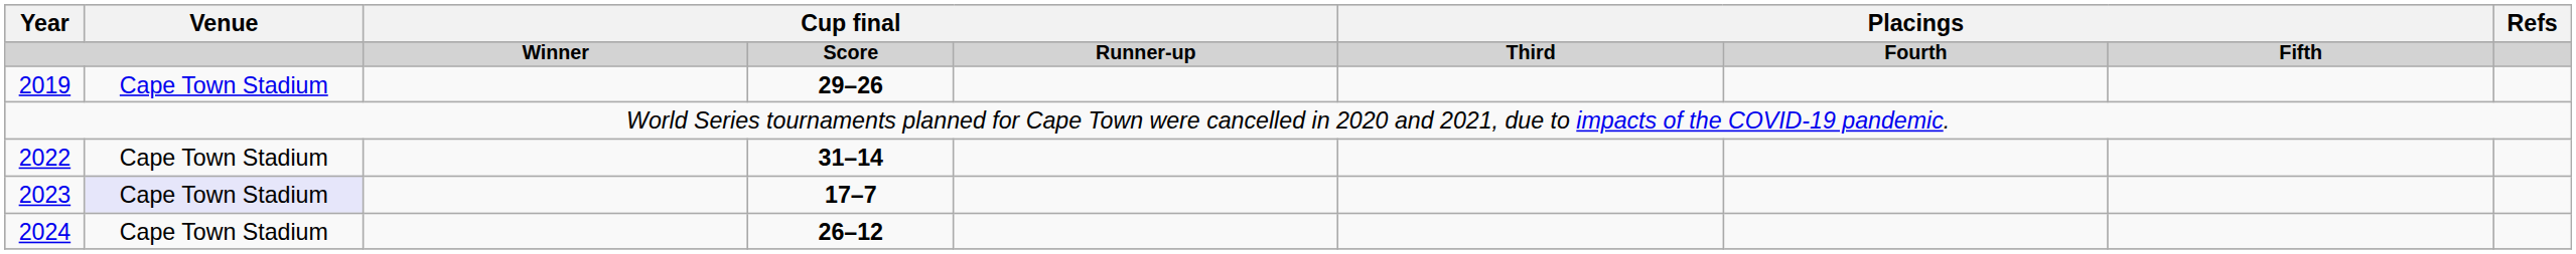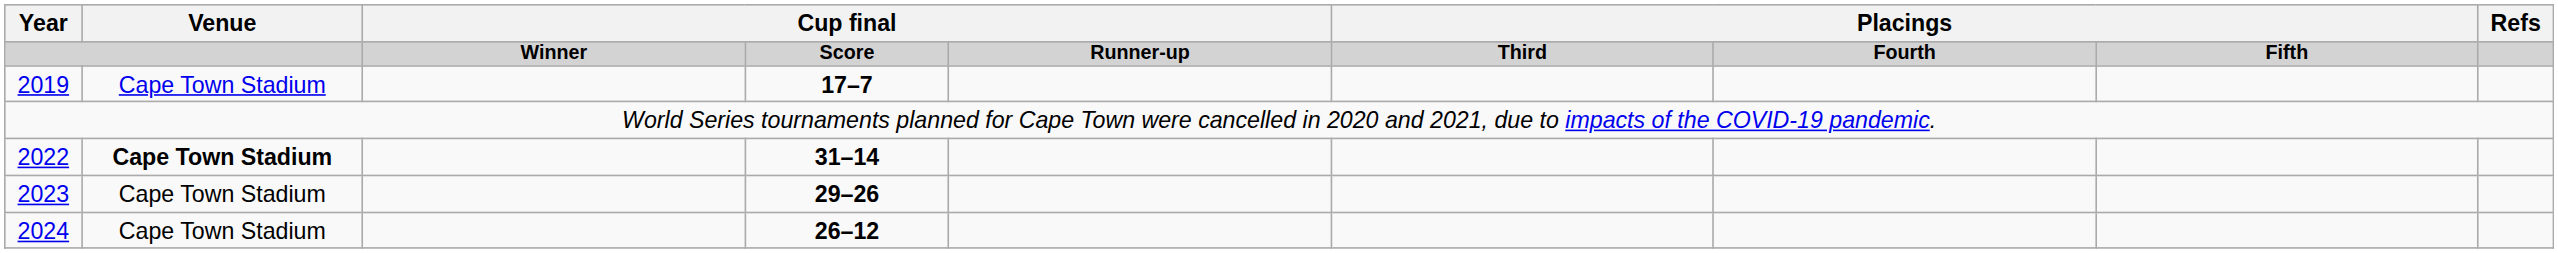2019 | column 4: 29–26 -> 17–7
2022 | Venue: normal -> bold
2023 | Venue: lavender background -> no background
2023 | column 4: 17–7 -> 29–26
